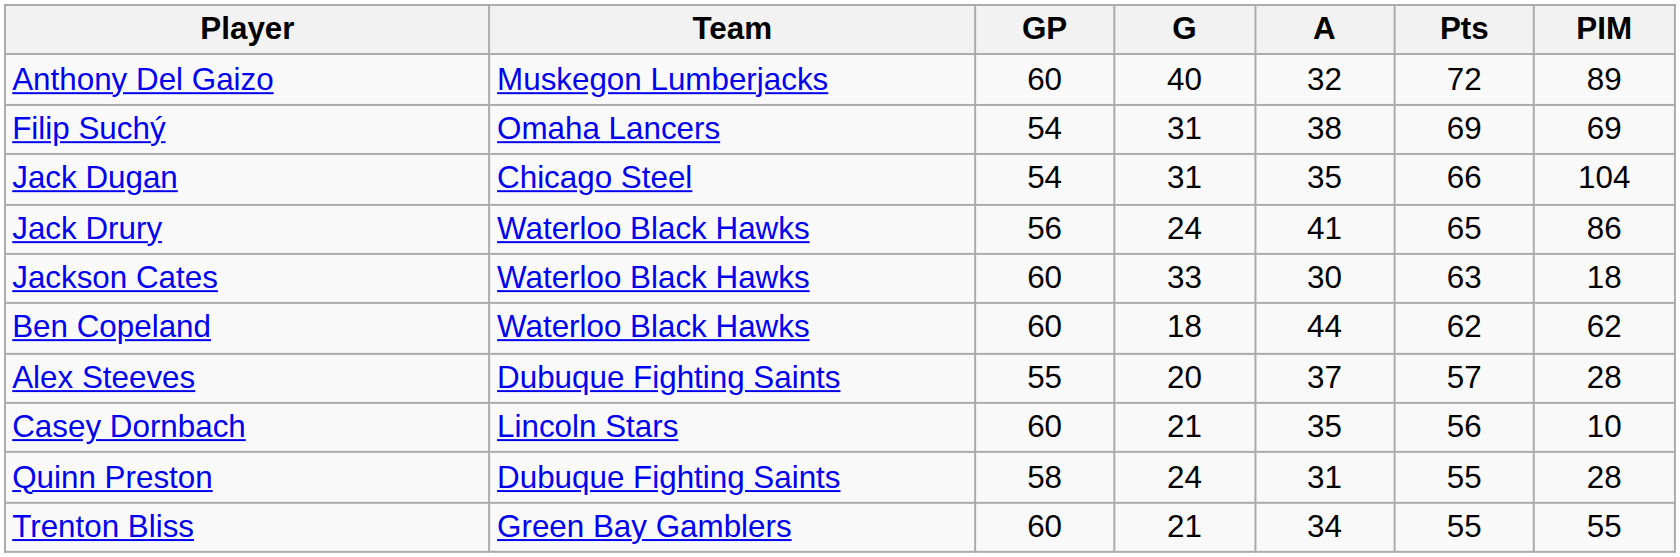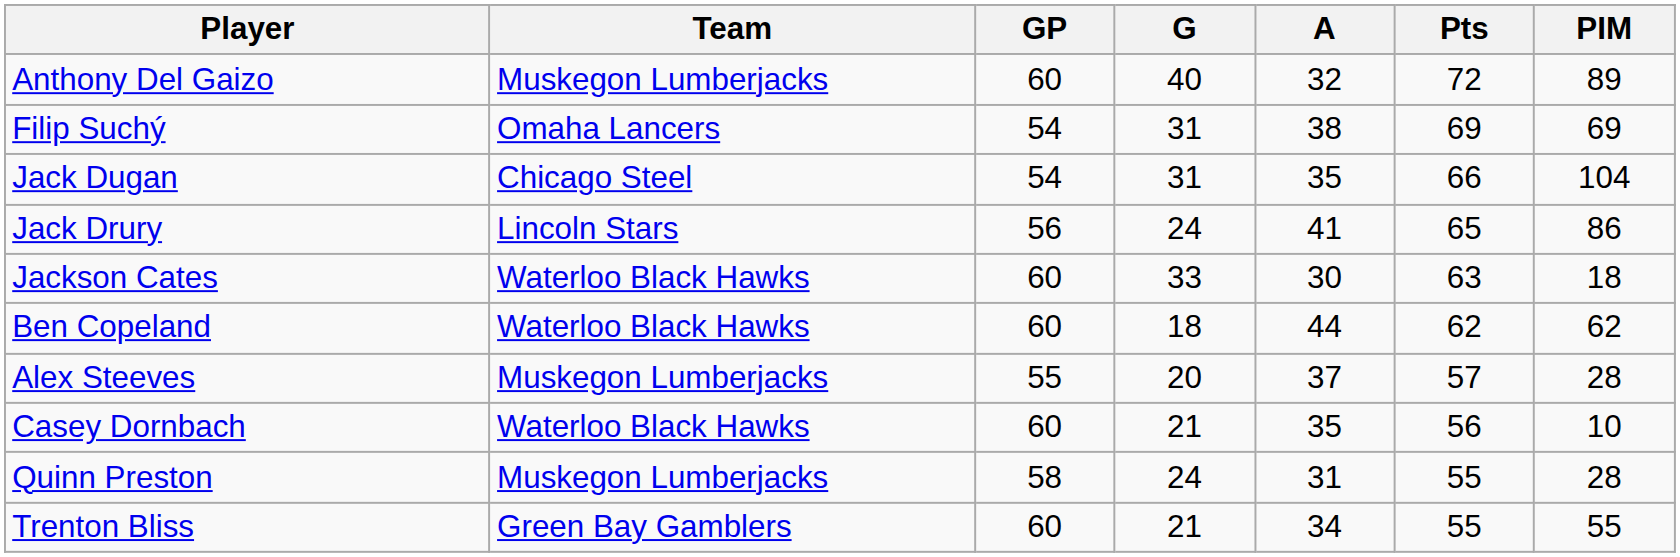Jack Drury | Team: Waterloo Black Hawks -> Lincoln Stars
Alex Steeves | Team: Dubuque Fighting Saints -> Muskegon Lumberjacks
Casey Dornbach | Team: Lincoln Stars -> Waterloo Black Hawks
Quinn Preston | Team: Dubuque Fighting Saints -> Muskegon Lumberjacks
